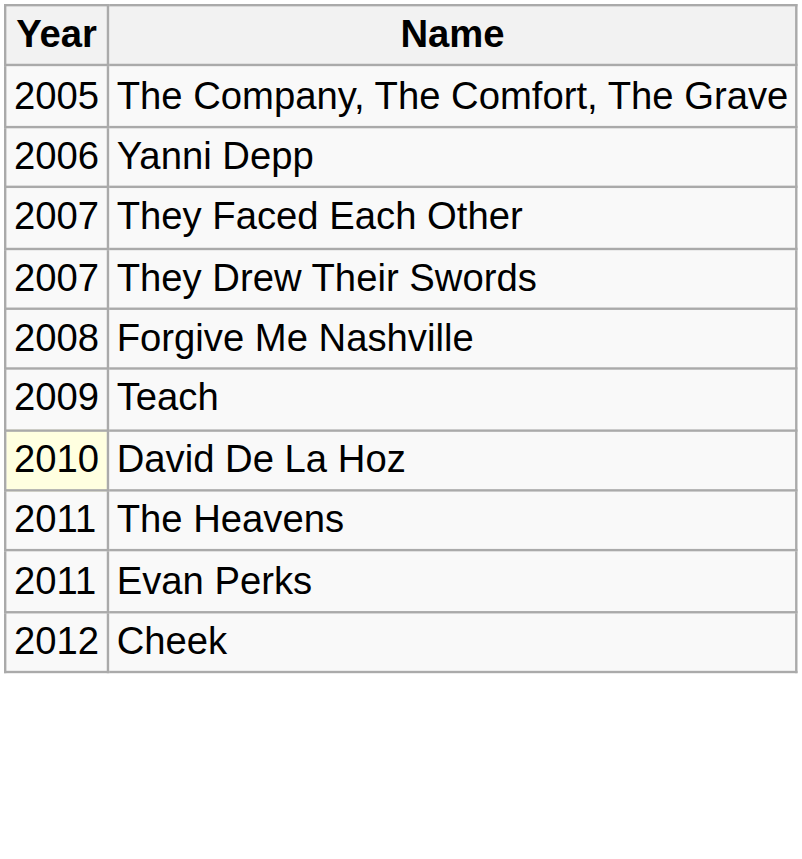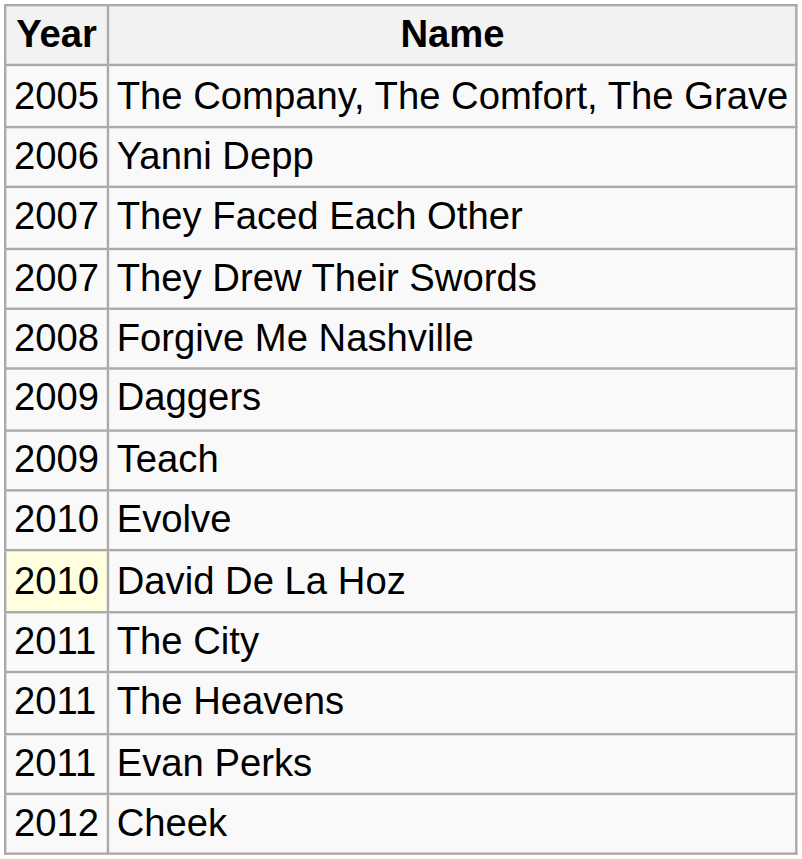+ row: 2009 | Daggers
+ row: 2010 | Evolve
+ row: 2011 | The City
